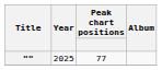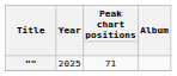"" | Peak chart positions: 77 -> 71
